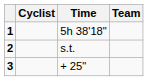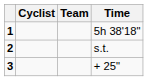columns swapped: Team <-> Time
